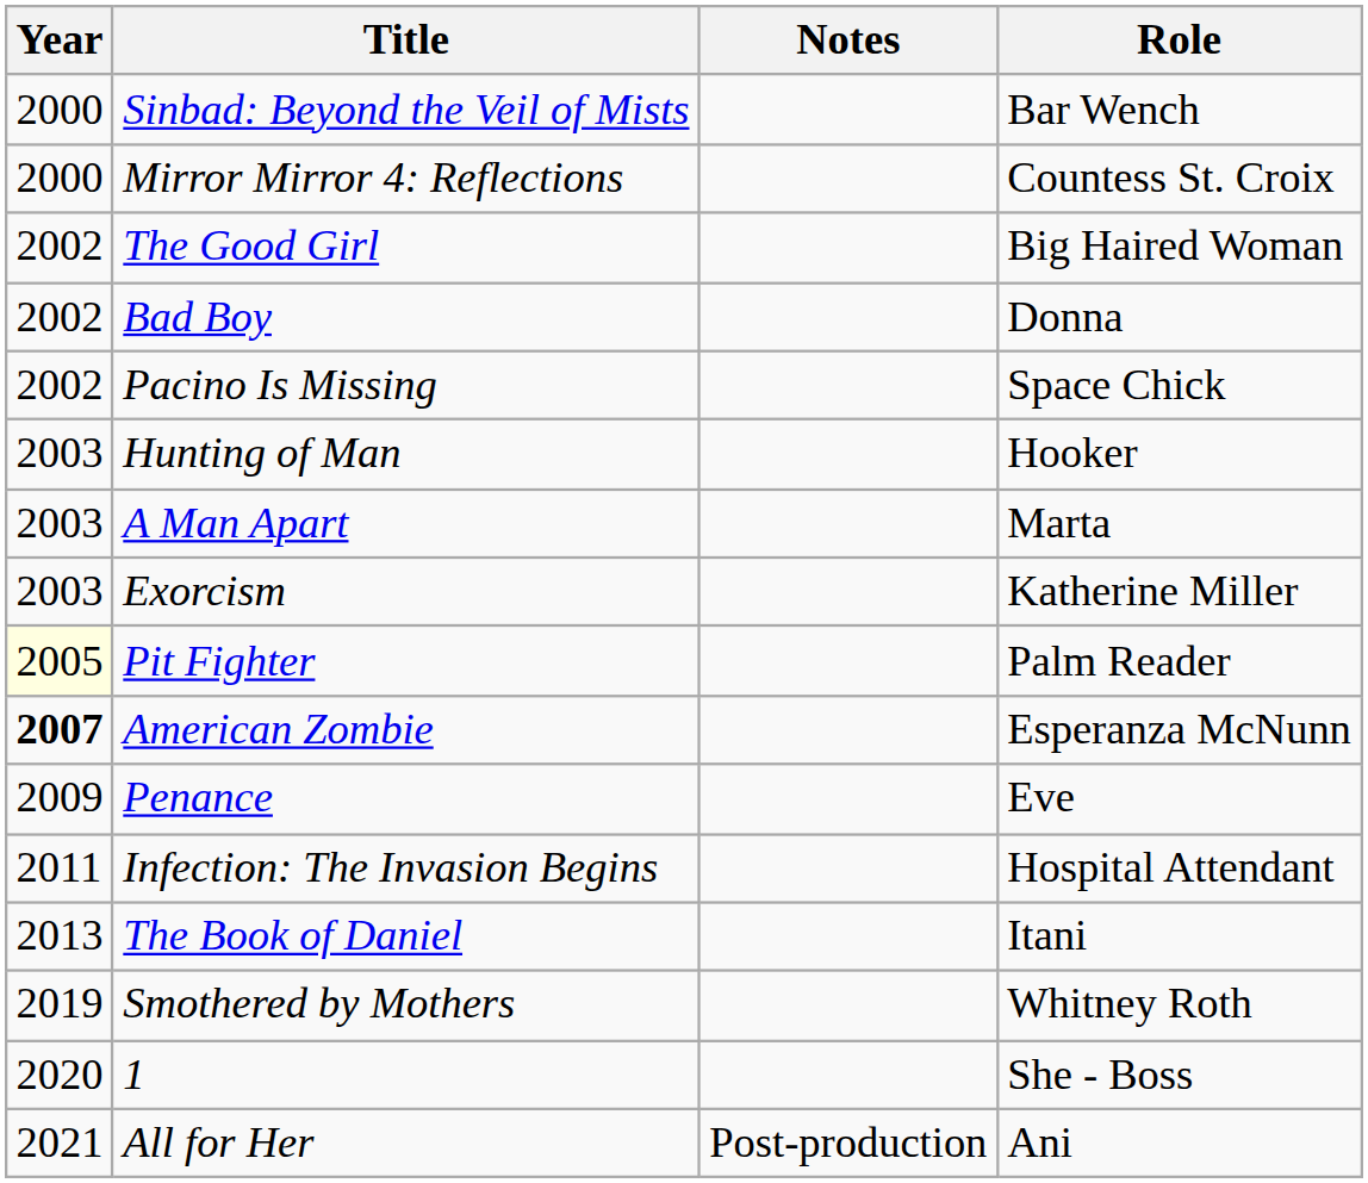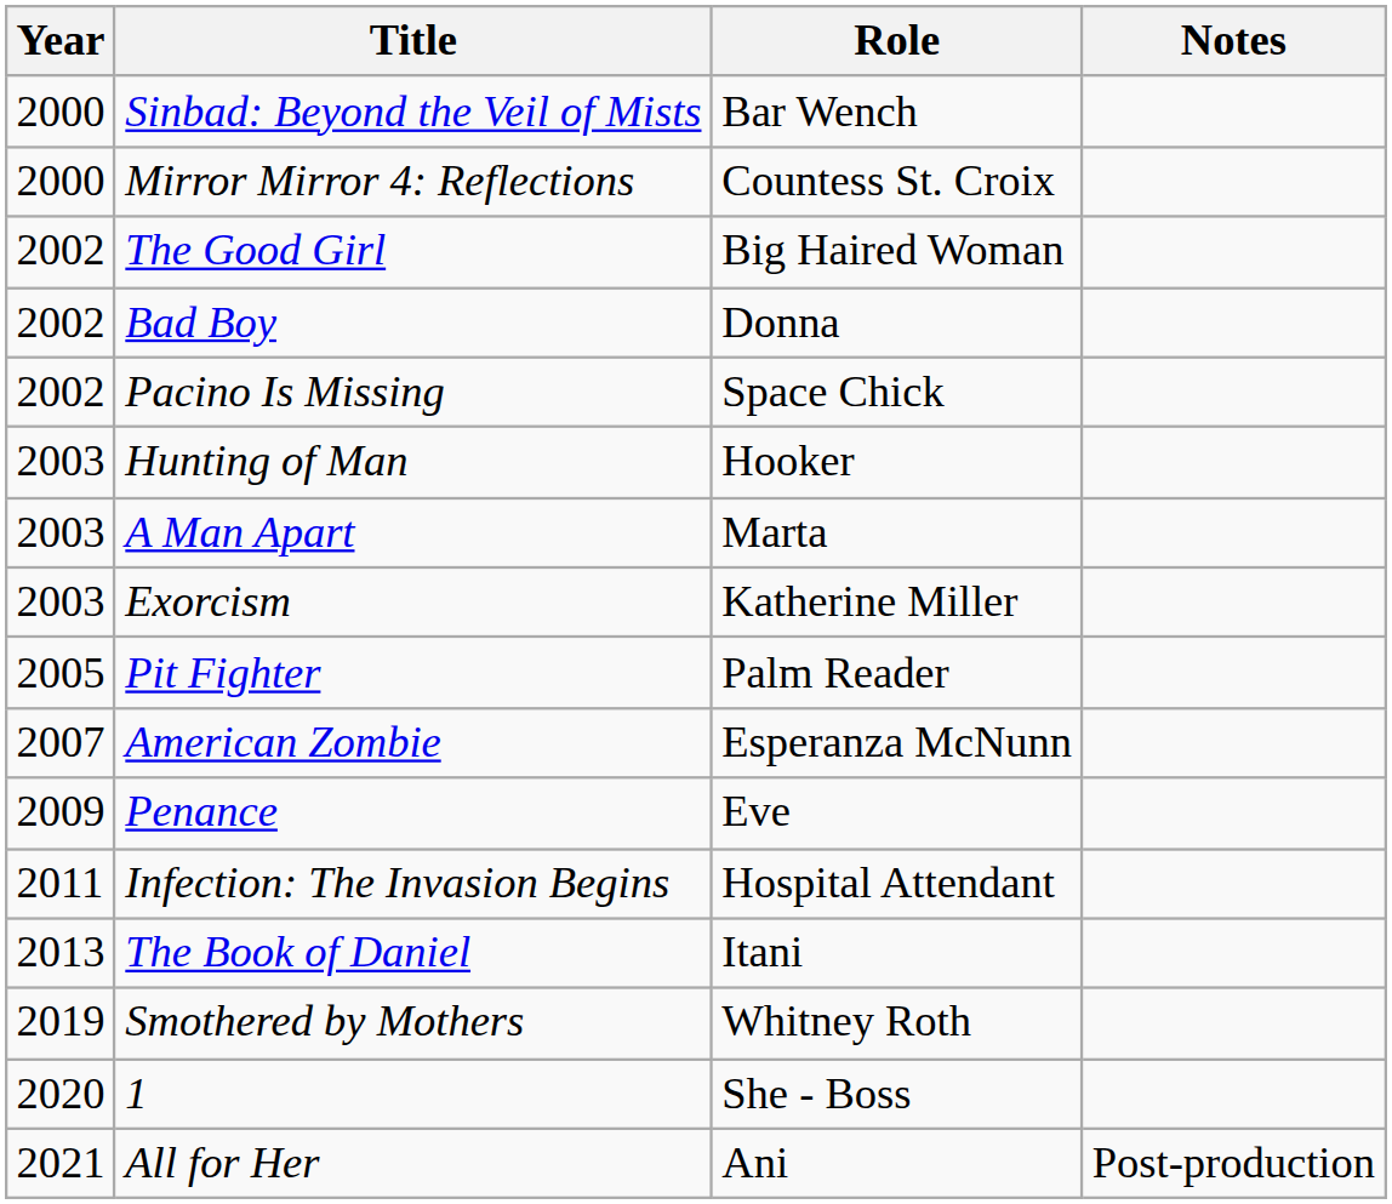columns swapped: Role <-> Notes
Pit Fighter | Year: lightyellow background -> no background
American Zombie | Year: bold -> normal
